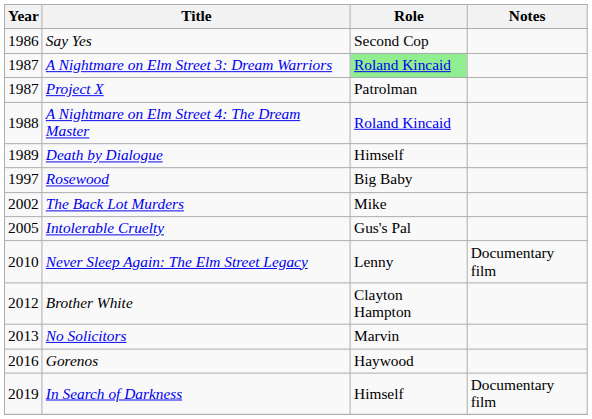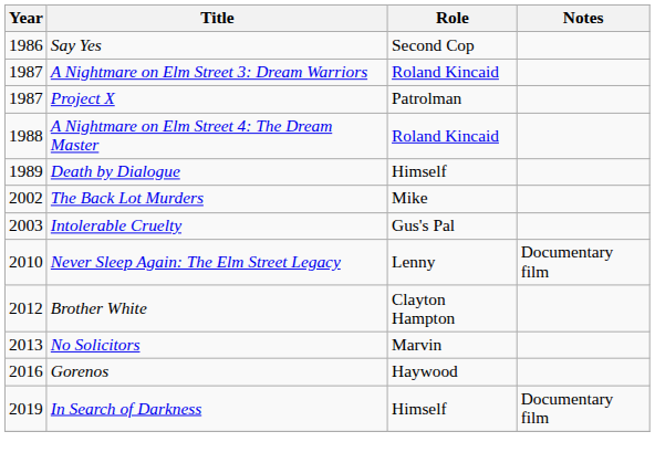A Nightmare on Elm Street 3: Dream Warriors | Role: lightgreen background -> no background
- row: 1997 | Rosewood | Big Baby
Intolerable Cruelty | Year: 2005 -> 2003
